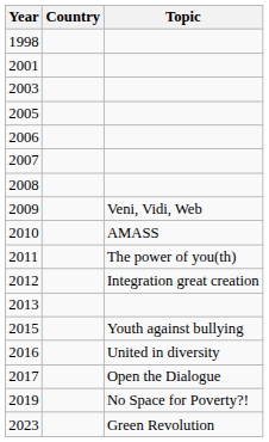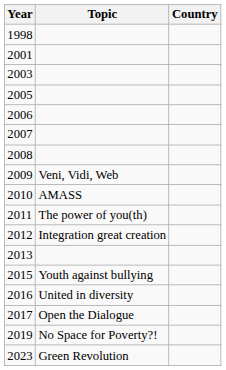columns swapped: Country <-> Topic
